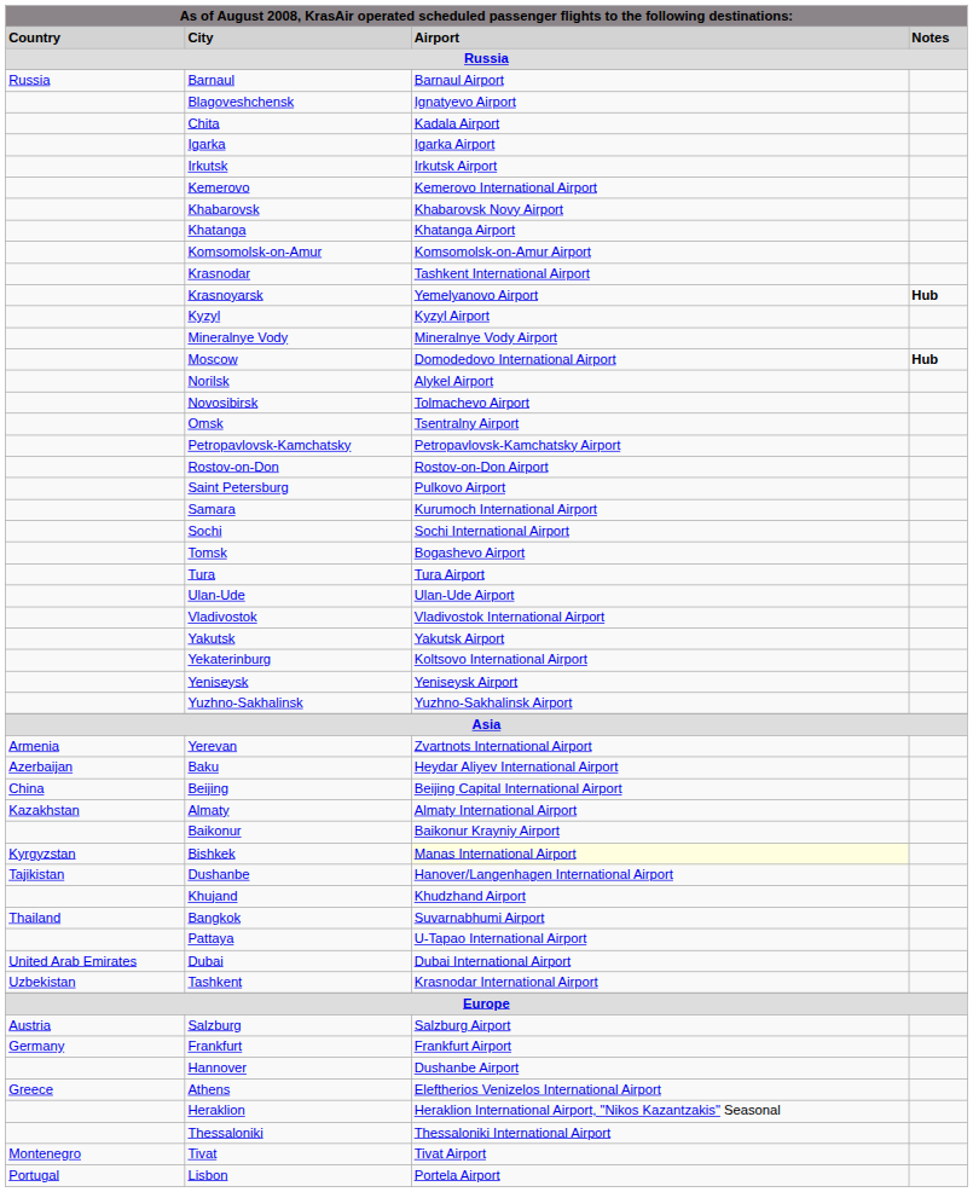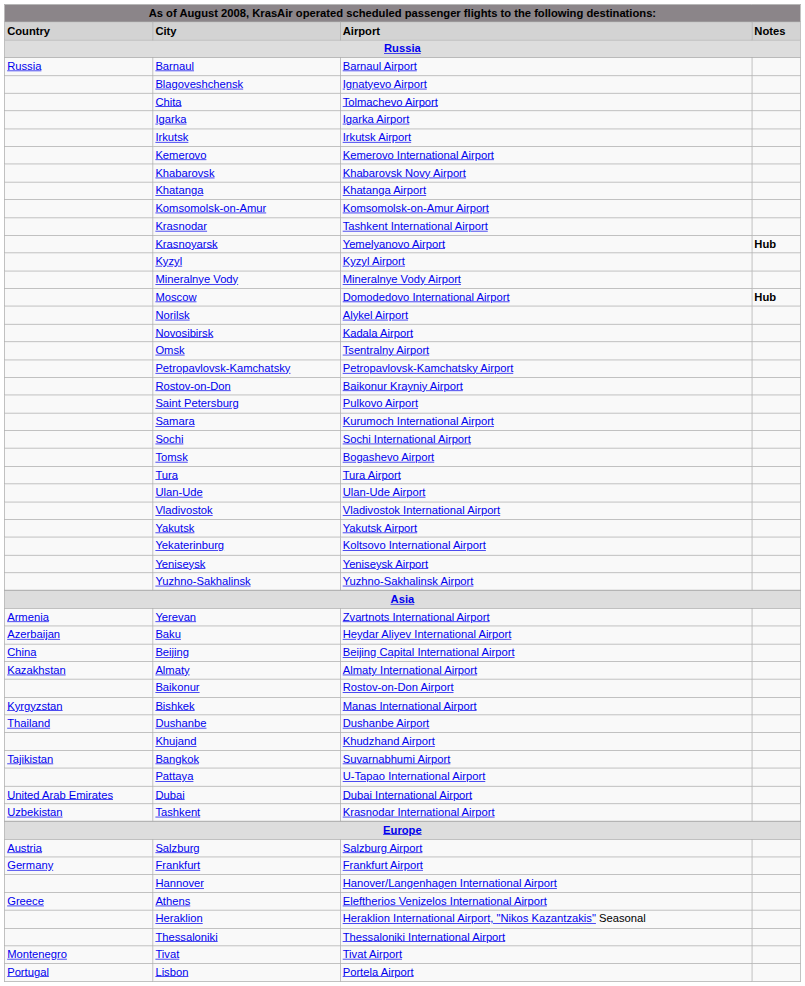Chita | Airport: Kadala Airport -> Tolmachevo Airport
Novosibirsk | Airport: Tolmachevo Airport -> Kadala Airport
Rostov-on-Don | Airport: Rostov-on-Don Airport -> Baikonur Krayniy Airport
Baikonur | Airport: Baikonur Krayniy Airport -> Rostov-on-Don Airport
Bishkek | Airport: lightyellow background -> no background
Dushanbe | Country: Tajikistan -> Thailand
Dushanbe | Airport: Hanover/Langenhagen International Airport -> Dushanbe Airport
Bangkok | Country: Thailand -> Tajikistan
Hannover | Airport: Dushanbe Airport -> Hanover/Langenhagen International Airport
